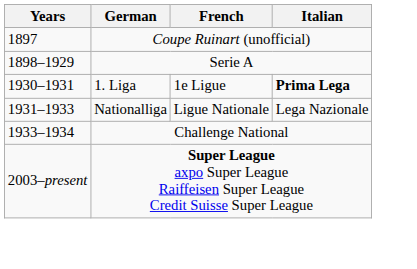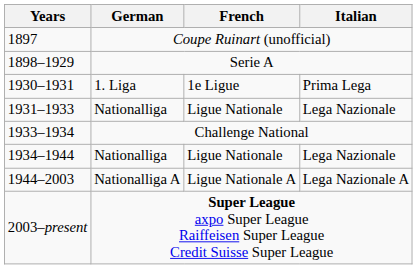1930–1931 | Italian: bold -> normal
+ row: 1934–1944 | Nationalliga | Ligue Nationale | Lega Nazionale
+ row: 1944–2003 | Nationalliga A | Ligue Nationale A | Lega Nazionale A
